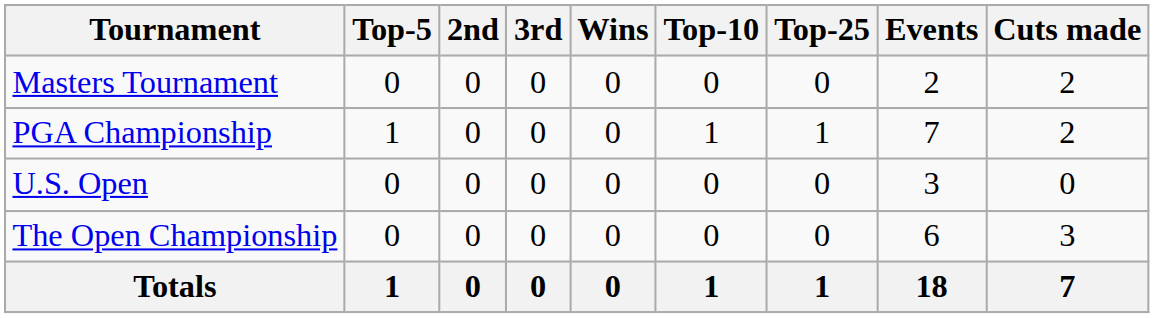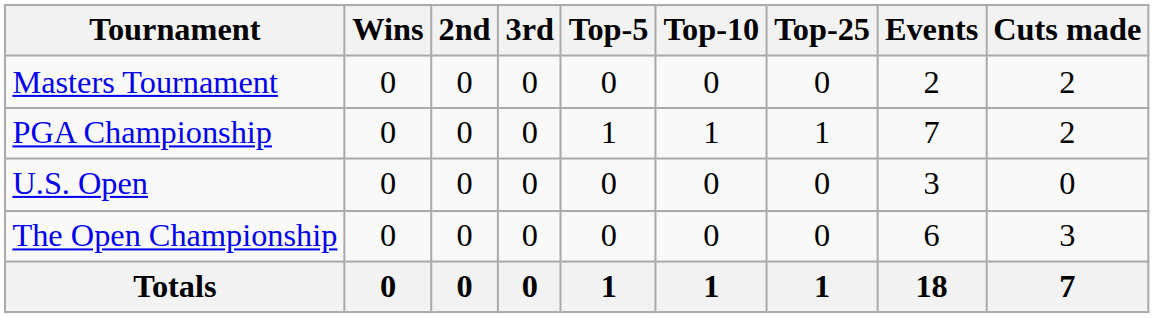columns swapped: Wins <-> Top-5
